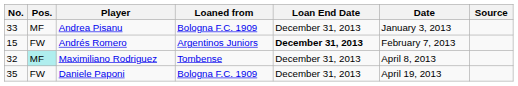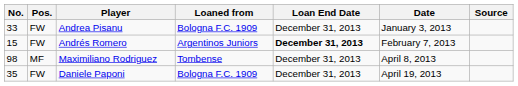Andrea Pisanu | Pos.: MF -> FW
Maximiliano Rodriguez | No.: 32 -> 98
Maximiliano Rodriguez | Pos.: paleturquoise background -> no background
